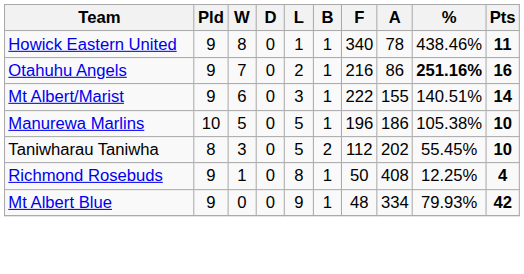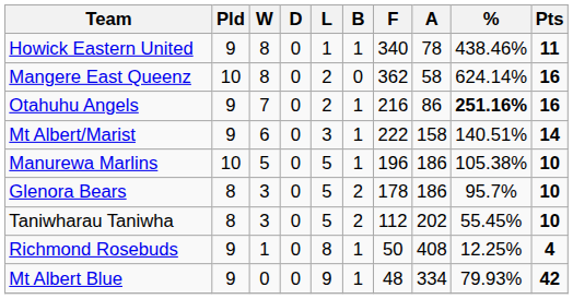+ row: Mangere East Queenz | 10 | 8 | 0 | 2 | 0 | 362 | 58 | 624.14% | 16
Mt Albert/Marist | A: 155 -> 158
+ row: Glenora Bears | 8 | 3 | 0 | 5 | 2 | 178 | 186 | 95.7% | 10
